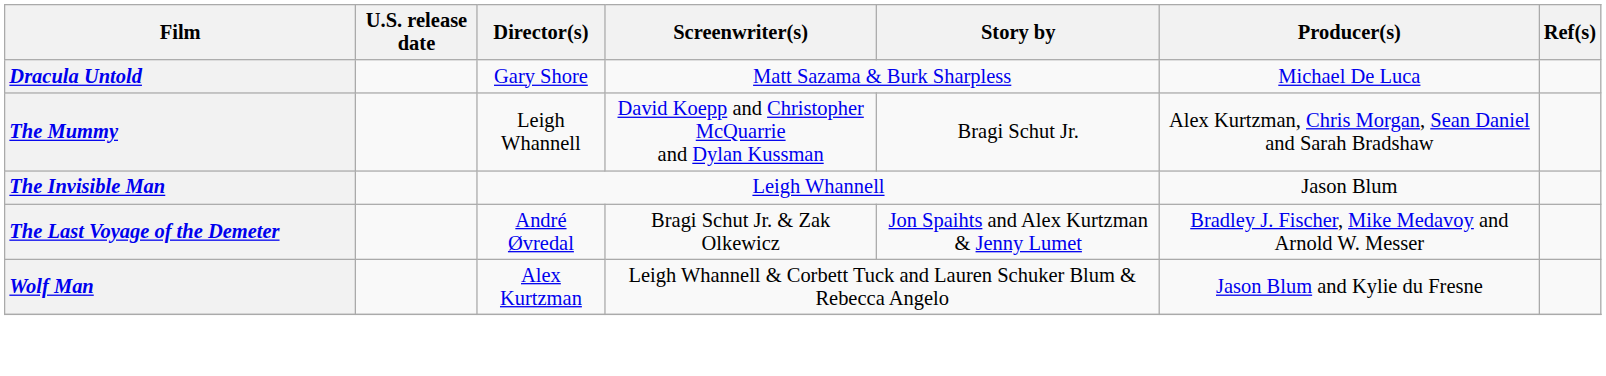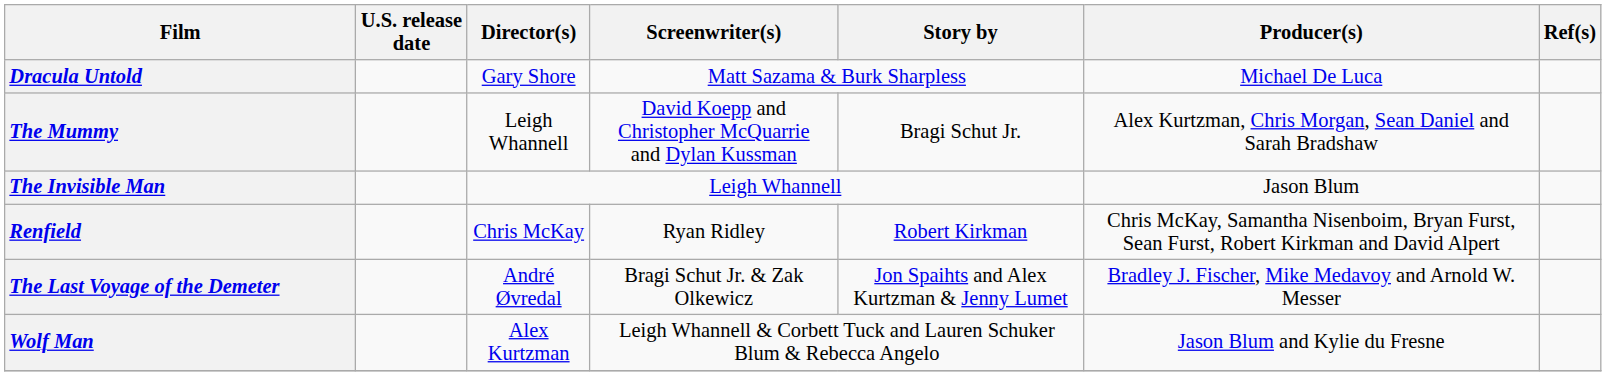+ row: Renfield | Chris McKay | Ryan Ridley | Robert Kirkman | Chris McKay, Samantha Nisenboim, Bryan Furst, Sean Furst, Robert Kirkman and David Alpert
